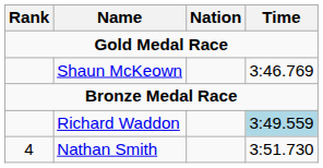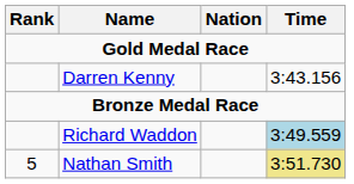+ row: Darren Kenny | 3:43.156
- row: Shaun McKeown | 3:46.769
Nathan Smith | Rank: 4 -> 5
Nathan Smith | Time: no background -> khaki background
